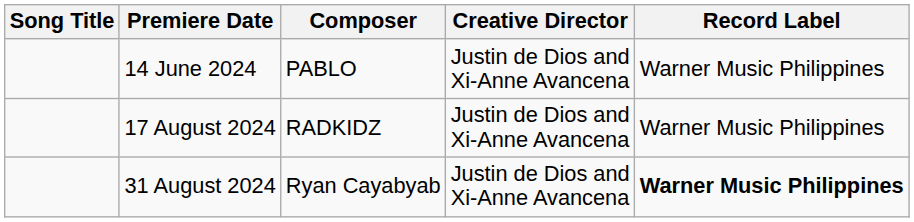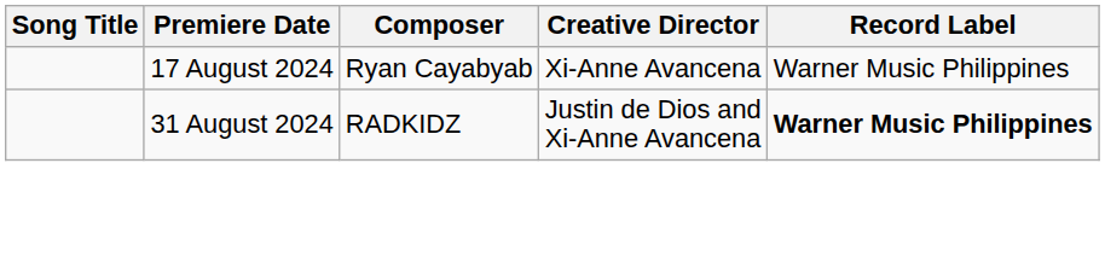- row: 14 June 2024 | PABLO | Justin de Dios and Xi-Anne Avancena | Warner Music Philippines
17 August 2024 | Composer: RADKIDZ -> Ryan Cayabyab
17 August 2024 | Creative Director: Justin de Dios and Xi-Anne Avancena -> Xi-Anne Avancena
31 August 2024 | Composer: Ryan Cayabyab -> RADKIDZ
